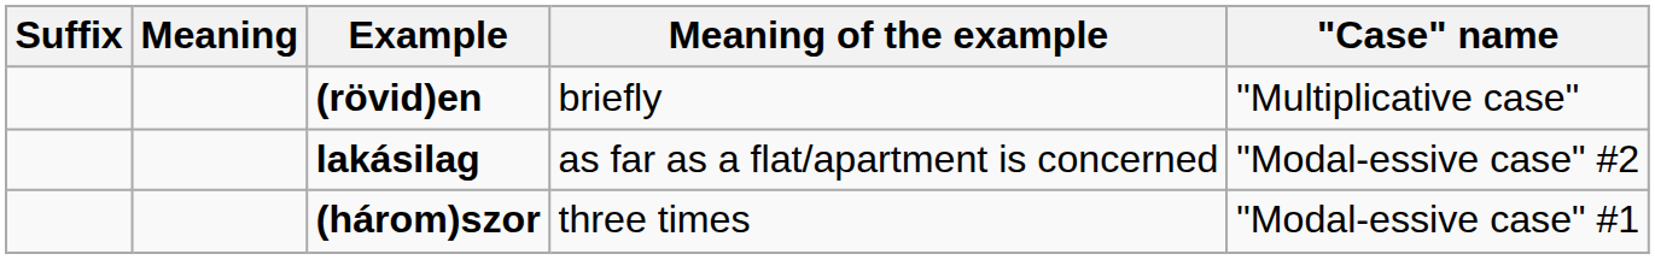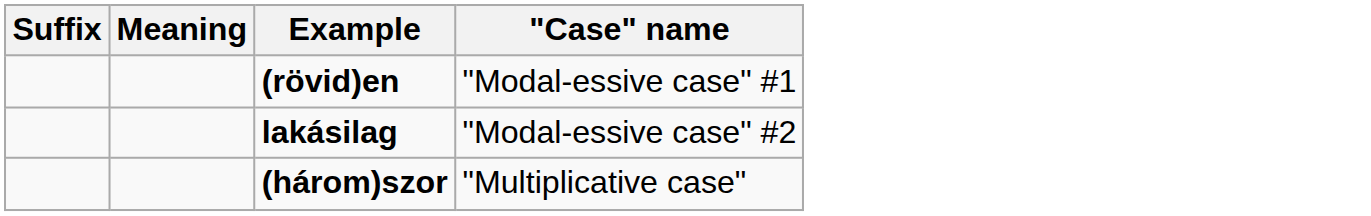- column: Meaning of the example | briefly | as far as a flat/apartment is concerned | three times
(rövid)en | "Case" name: "Multiplicative case" -> "Modal-essive case" #1
(három)szor | "Case" name: "Modal-essive case" #1 -> "Multiplicative case"
